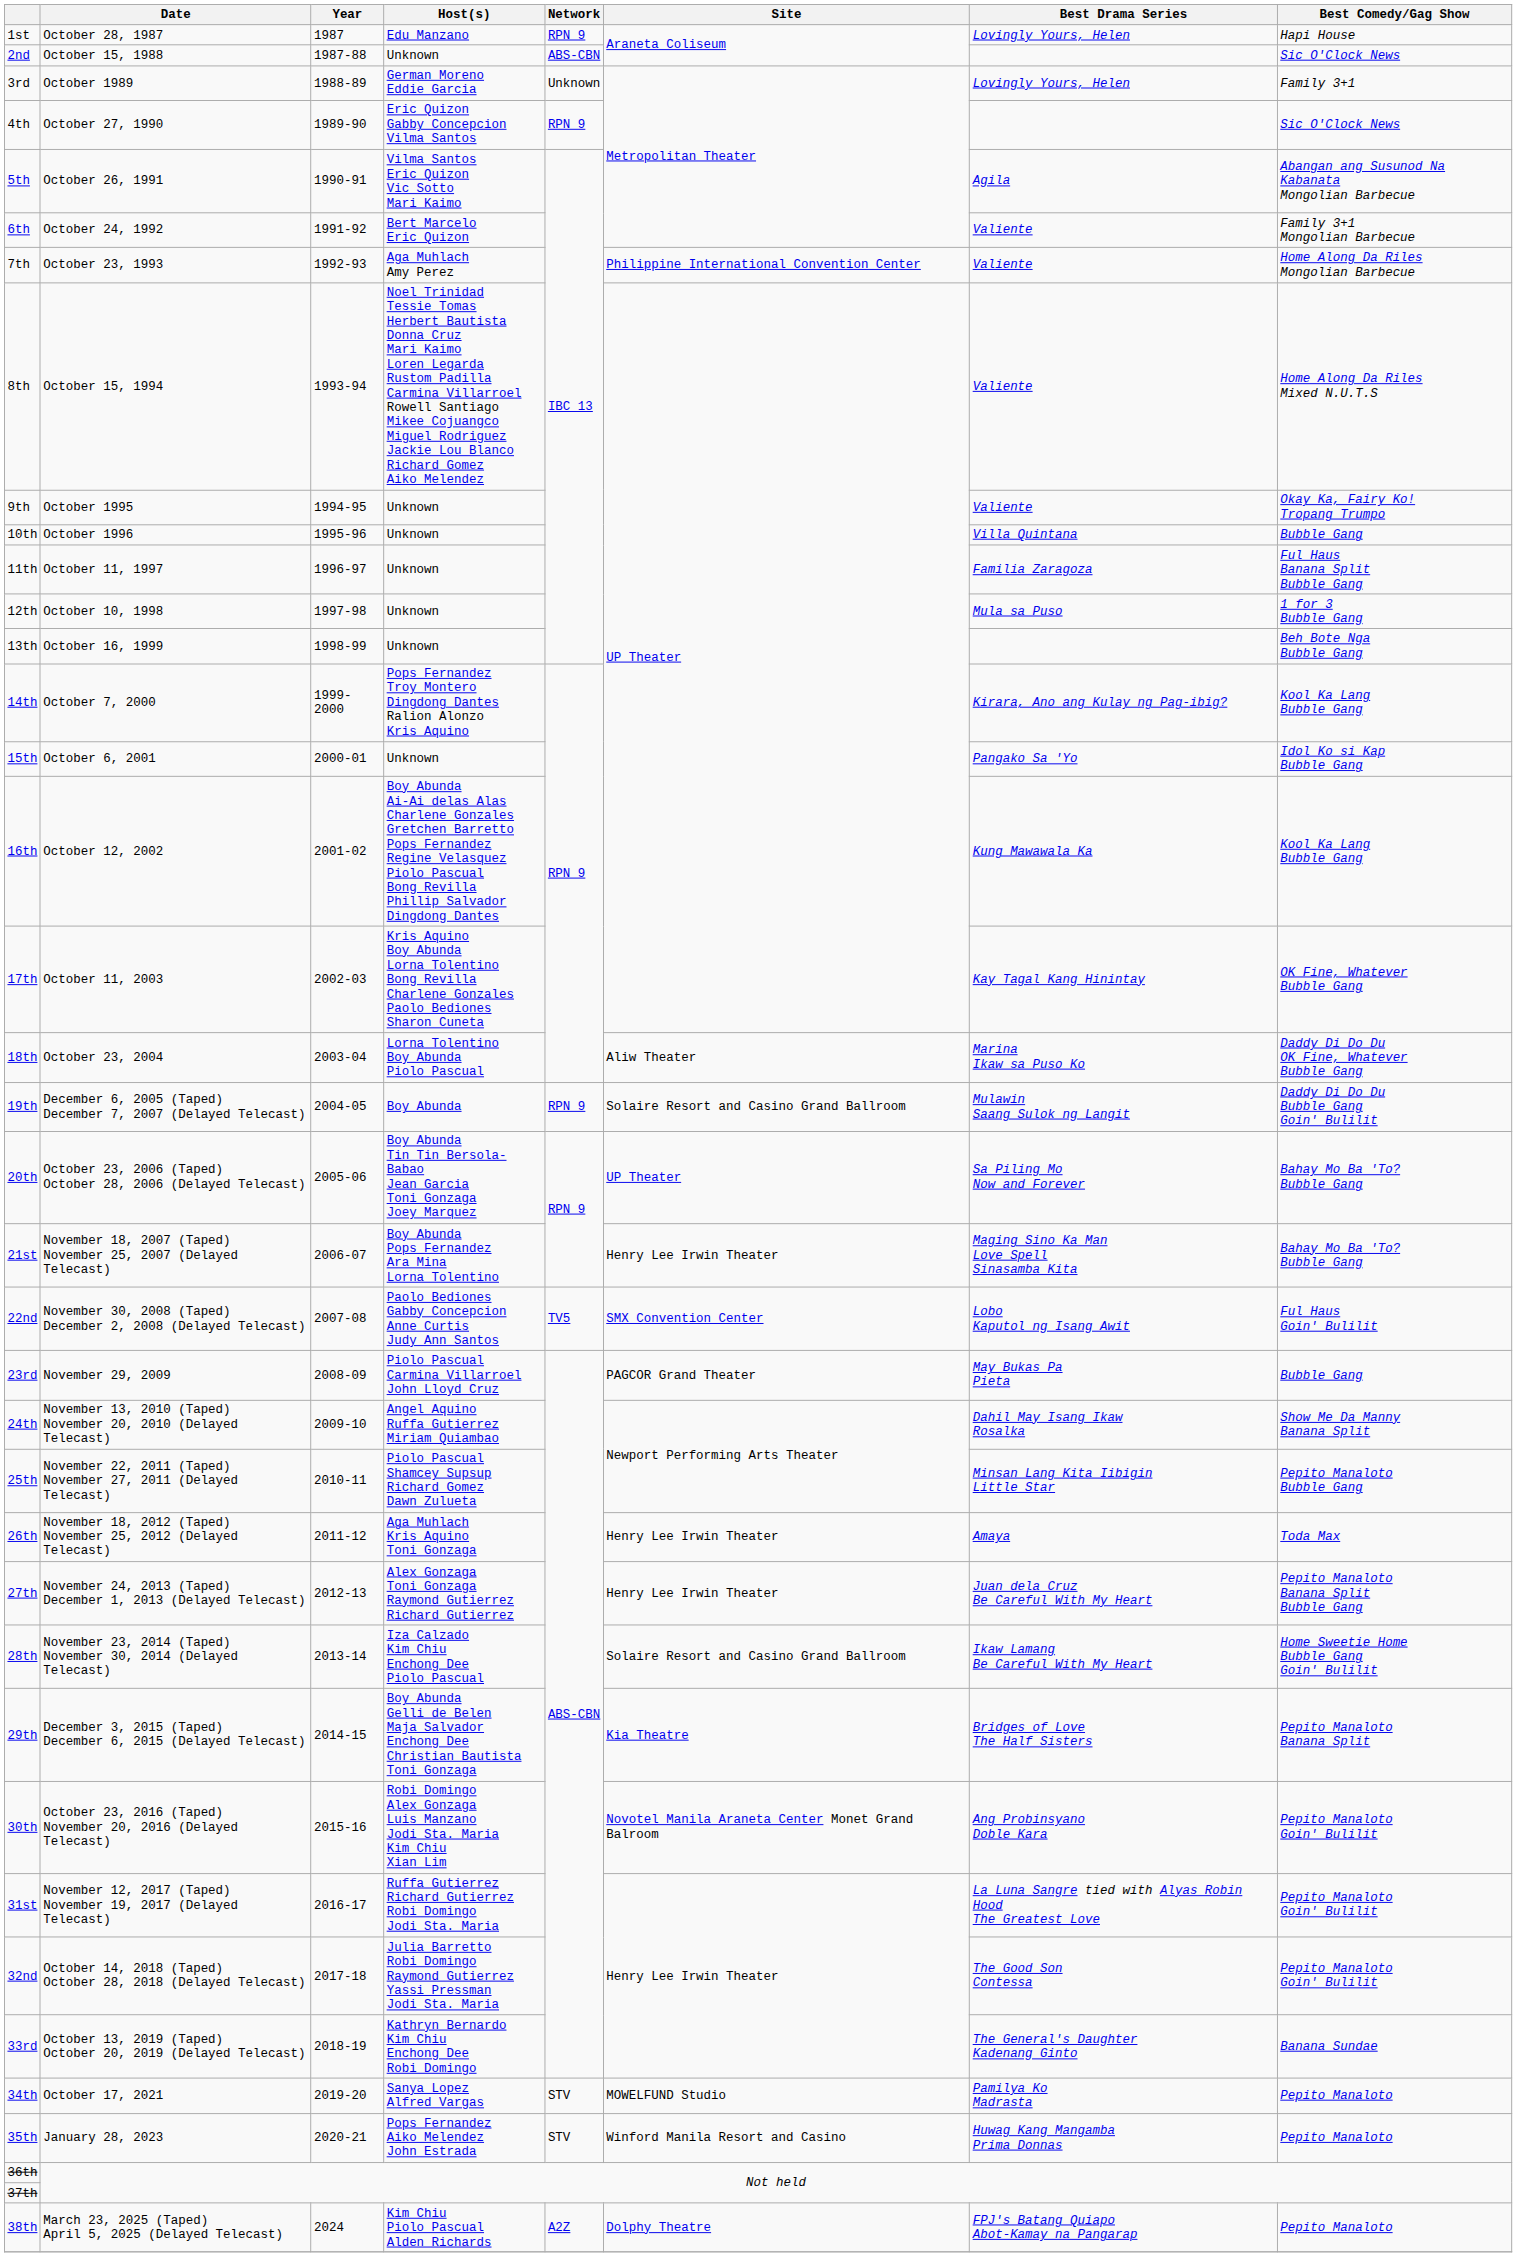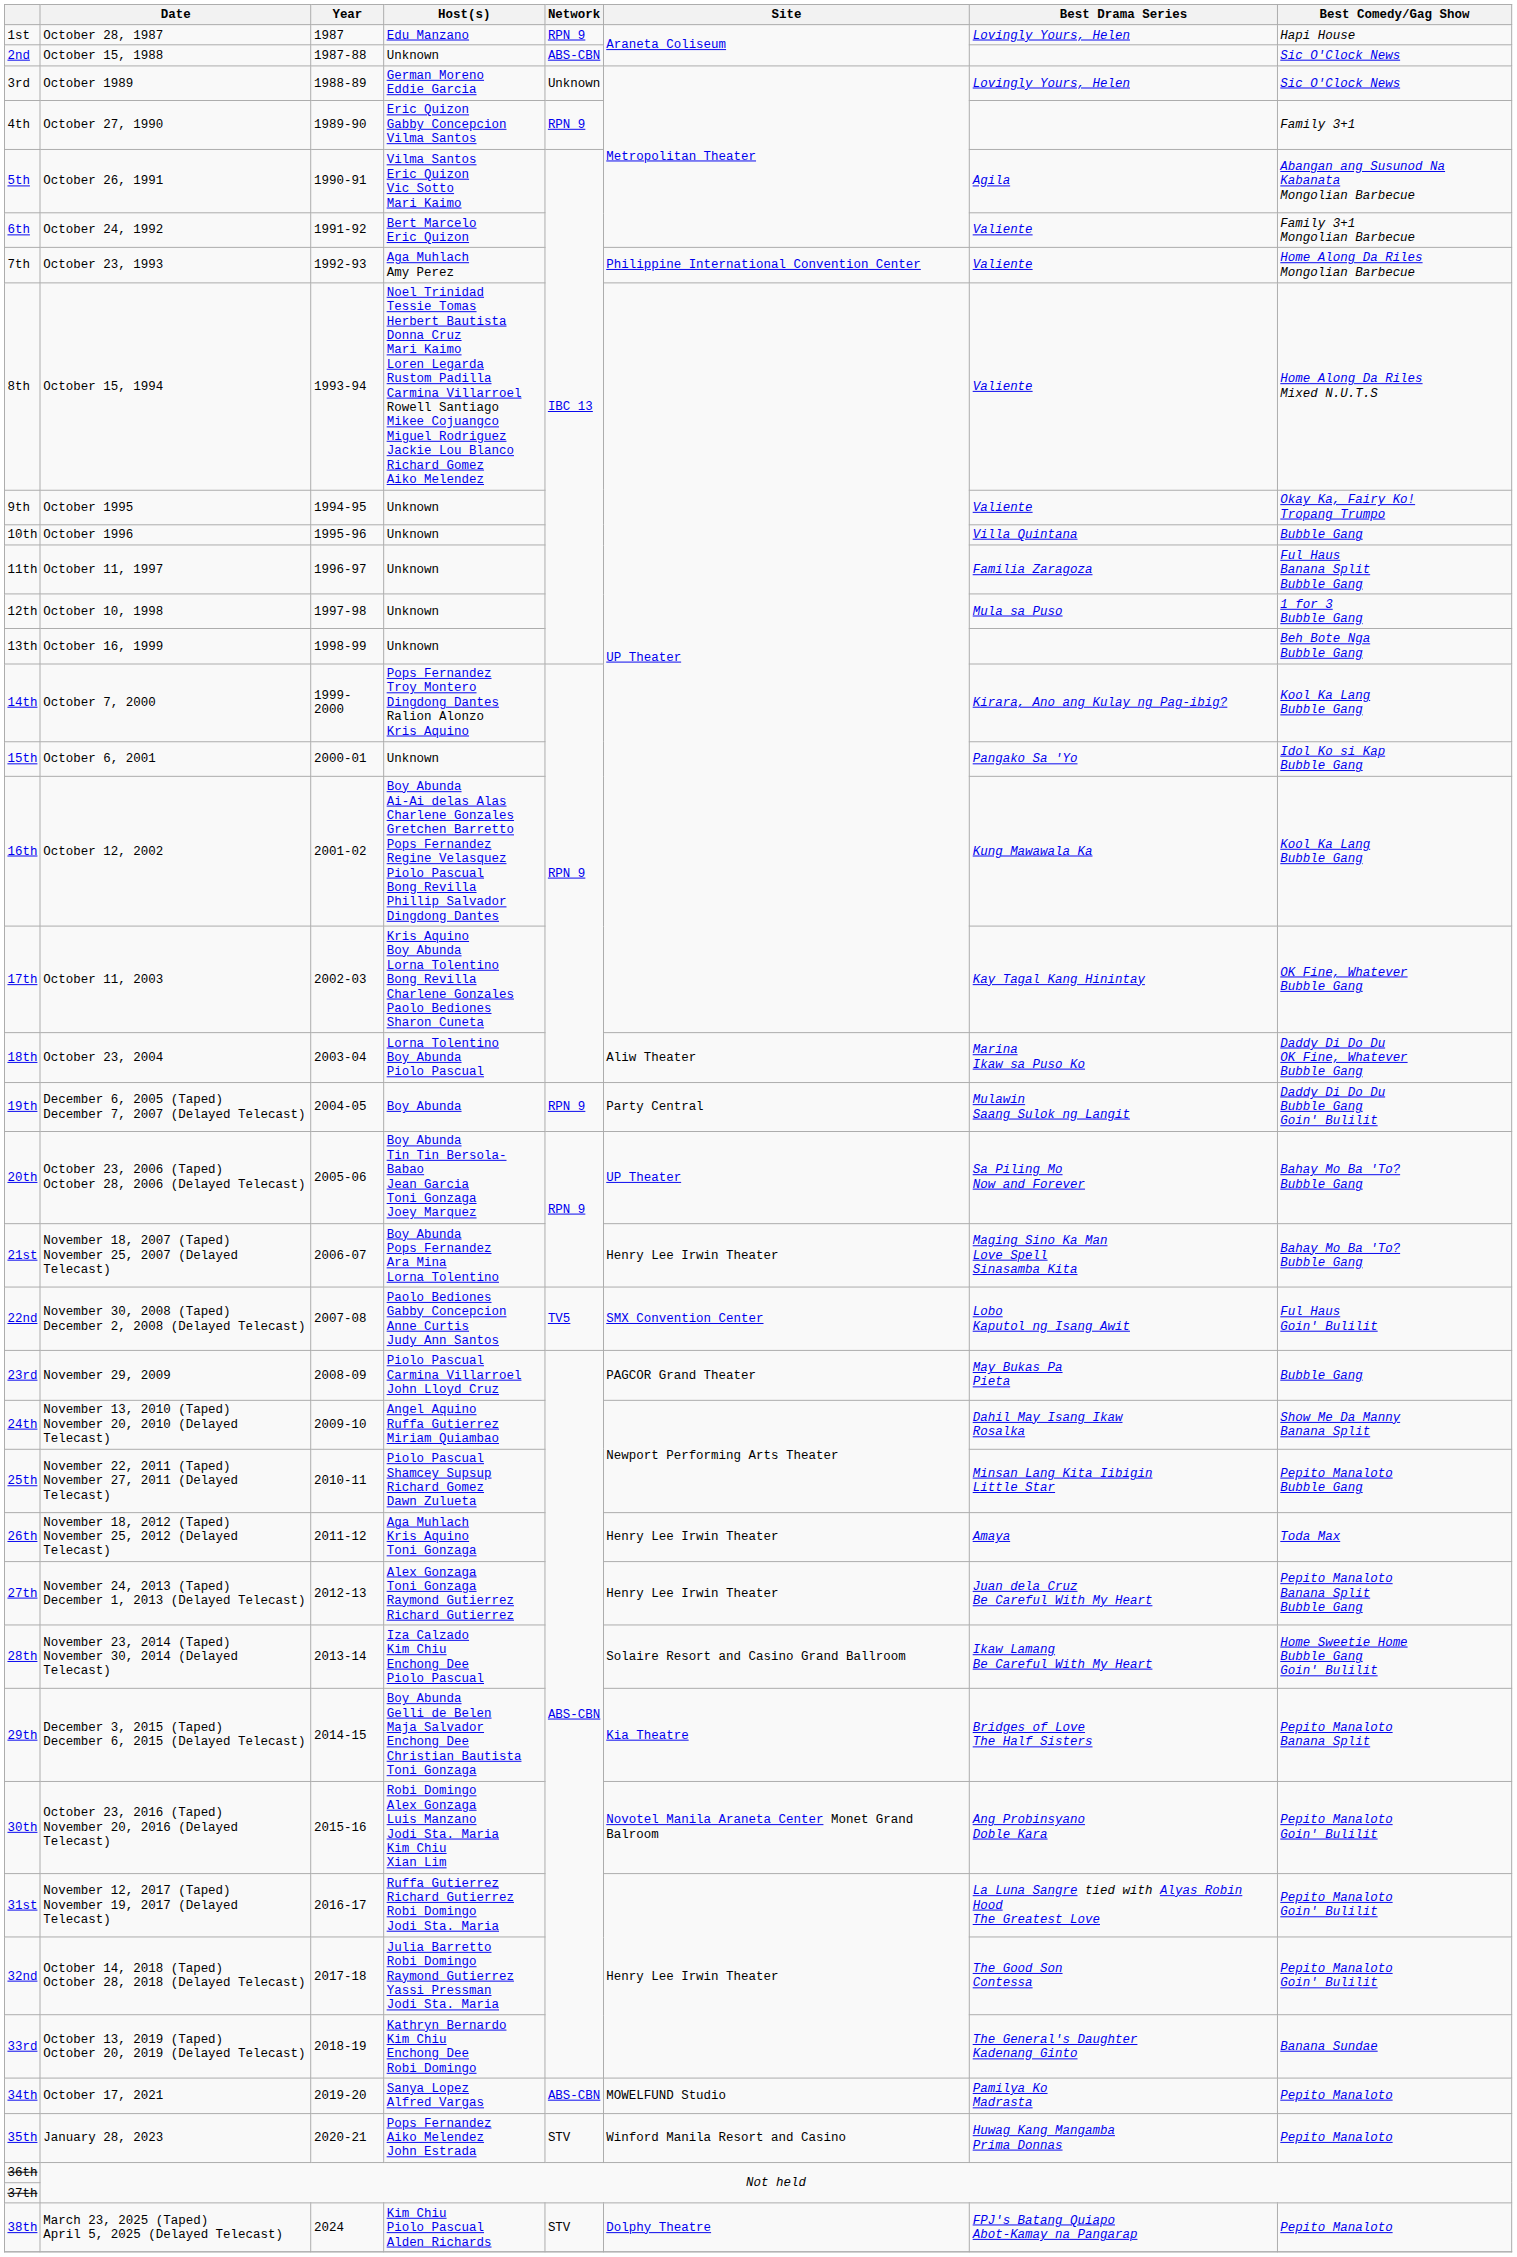3rd | Best Comedy/Gag Show: Family 3+1 -> Sic O'Clock News
4th | Best Comedy/Gag Show: Sic O'Clock News -> Family 3+1
19th | Site: Solaire Resort and Casino Grand Ballroom -> Party Central
34th | Network: STV -> ABS-CBN
38th | Network: A2Z -> STV
